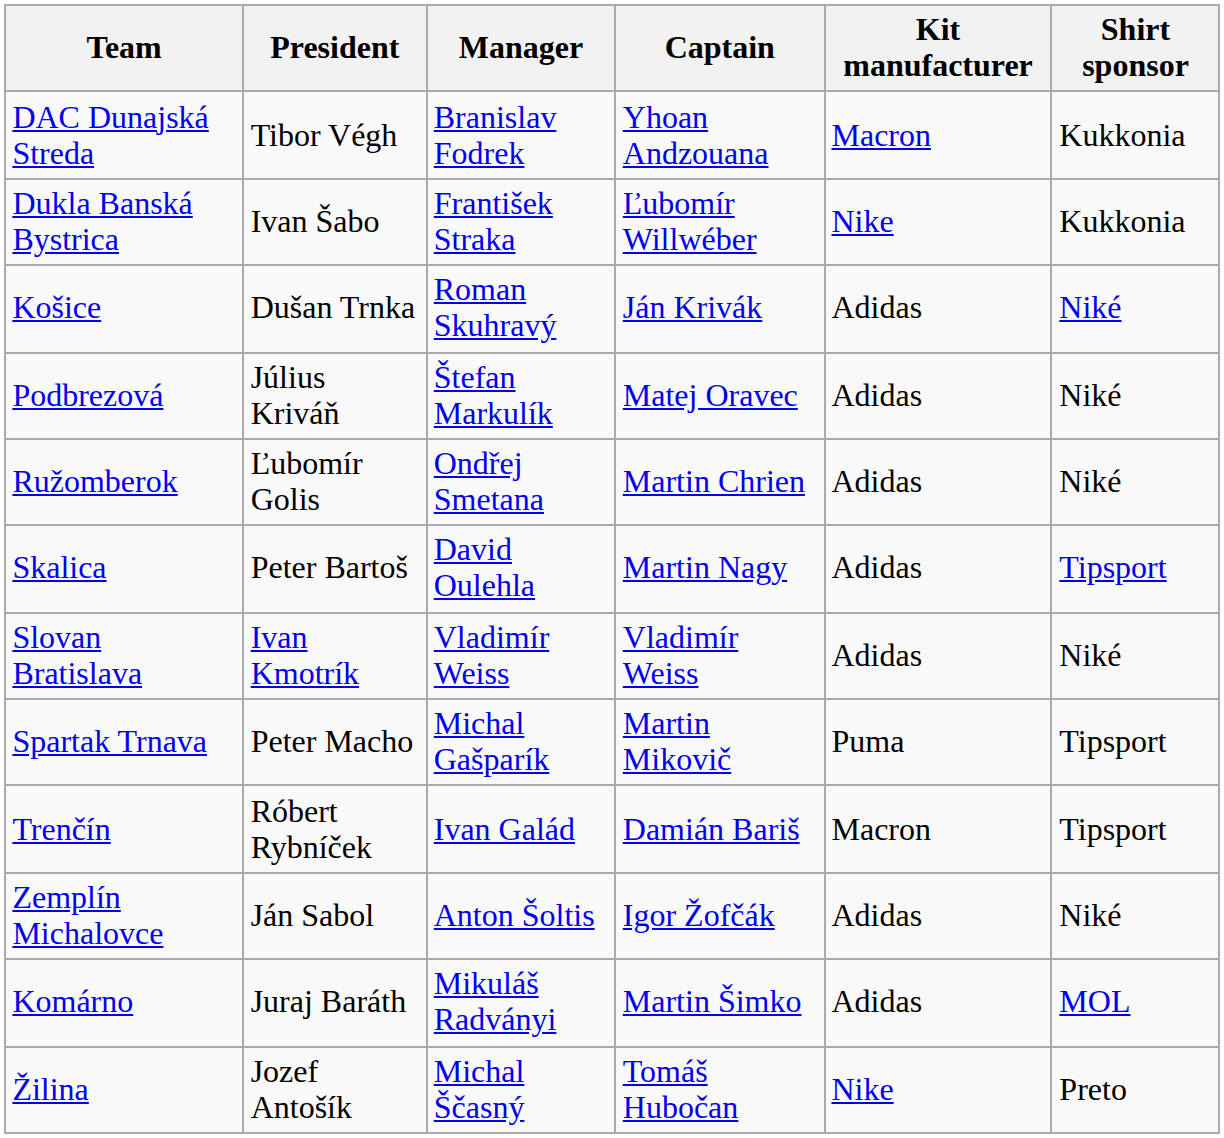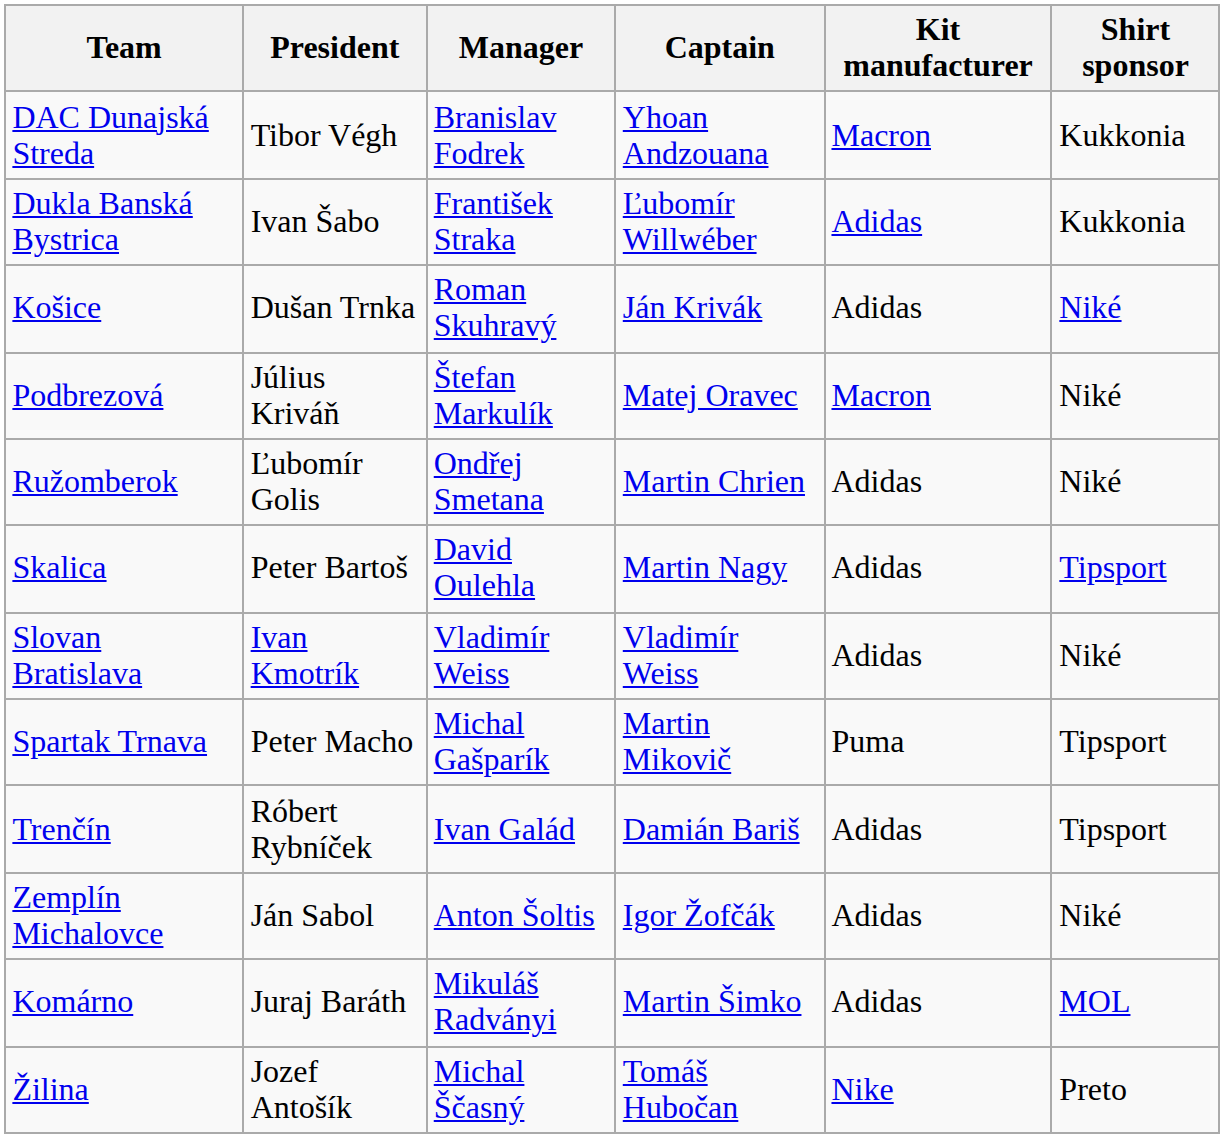Dukla Banská Bystrica | Kit manufacturer: Nike -> Adidas
Podbrezová | Kit manufacturer: Adidas -> Macron
Trenčín | Kit manufacturer: Macron -> Adidas
